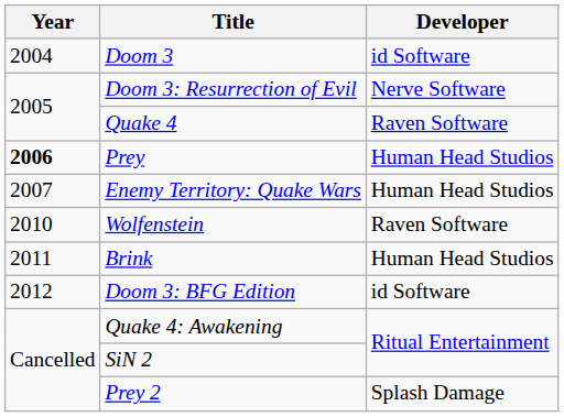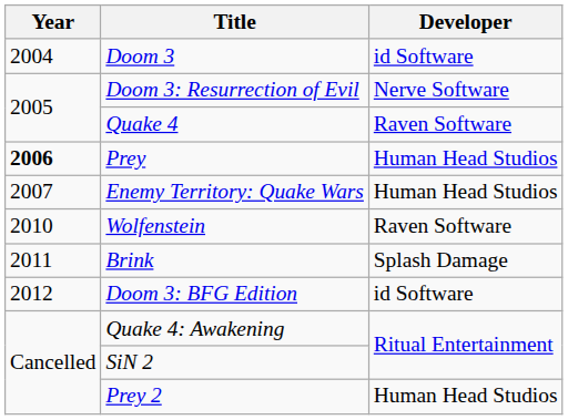Brink | Developer: Human Head Studios -> Splash Damage
Prey 2 | Developer: Splash Damage -> Human Head Studios
